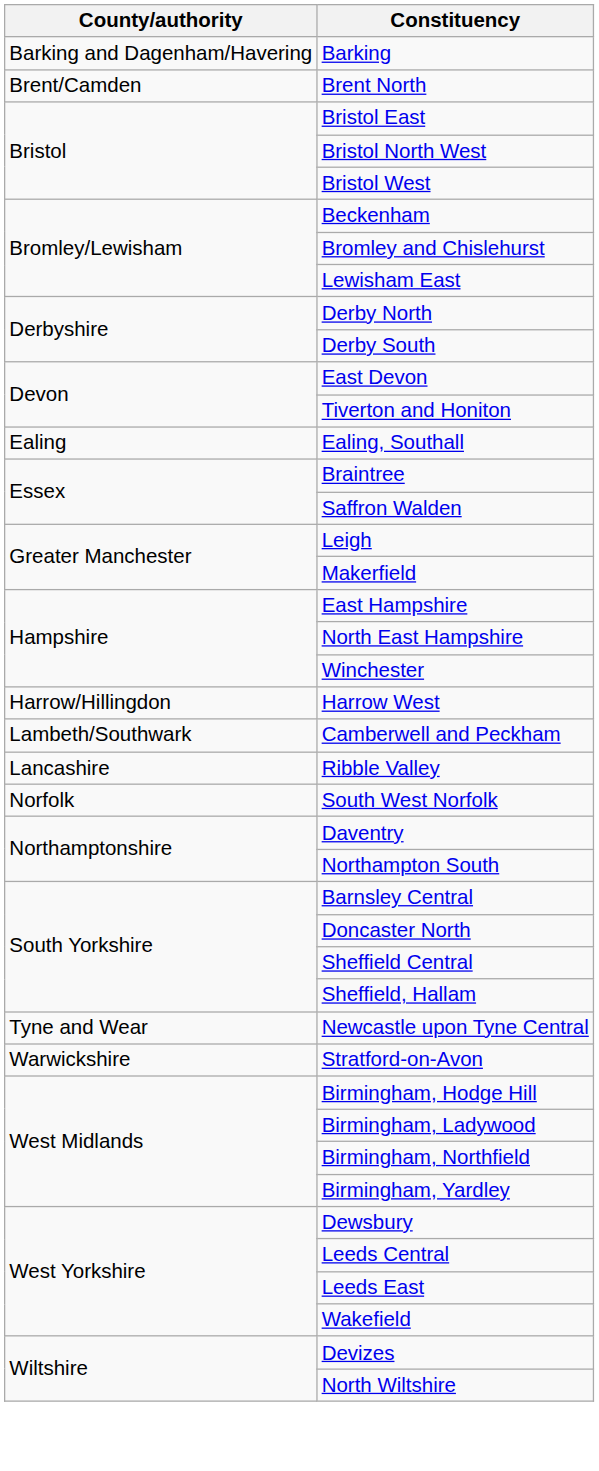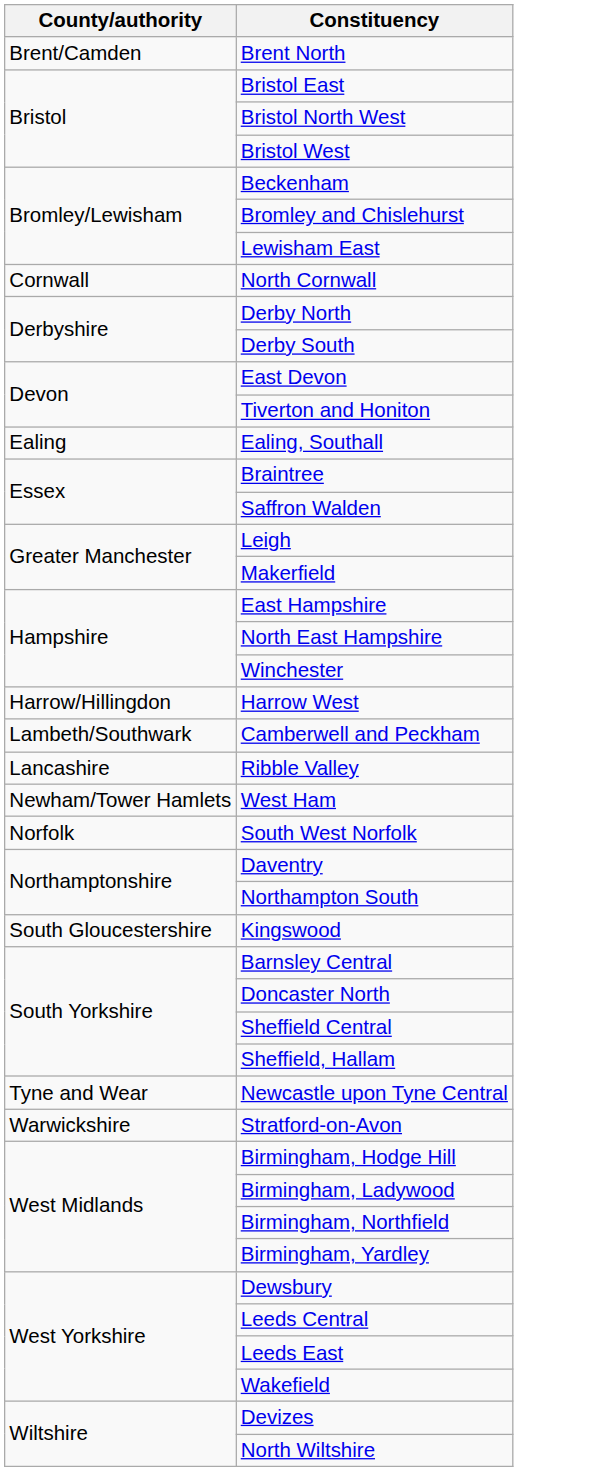- row: Barking and Dagenham/Havering | Barking
+ row: Cornwall | North Cornwall
+ row: Newham/Tower Hamlets | West Ham
+ row: South Gloucestershire | Kingswood
